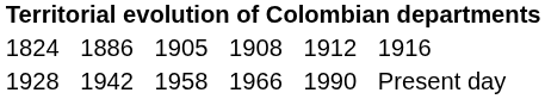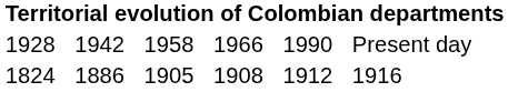rows swapped: 1824 <-> 1928
